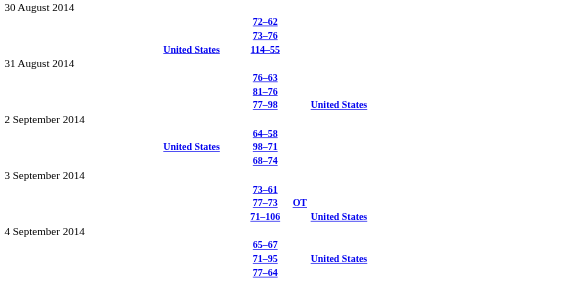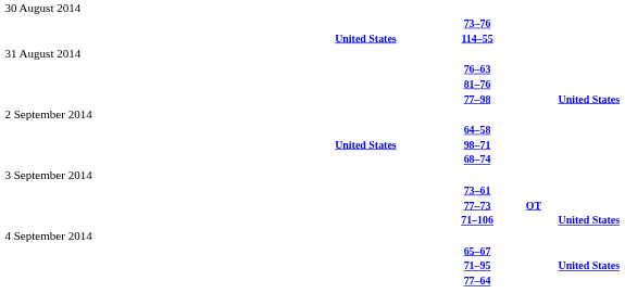- row: 72–62
